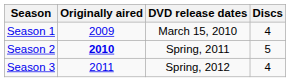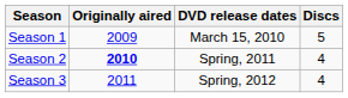Season 1 | Discs: 4 -> 5
Season 2 | Discs: 5 -> 4
